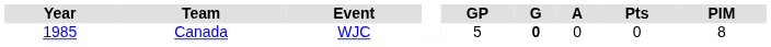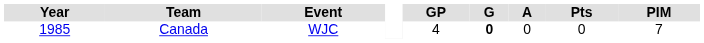Canada | GP: 5 -> 4
Canada | PIM: 8 -> 7
